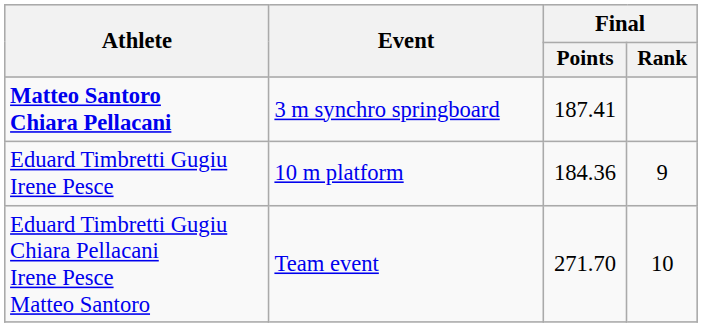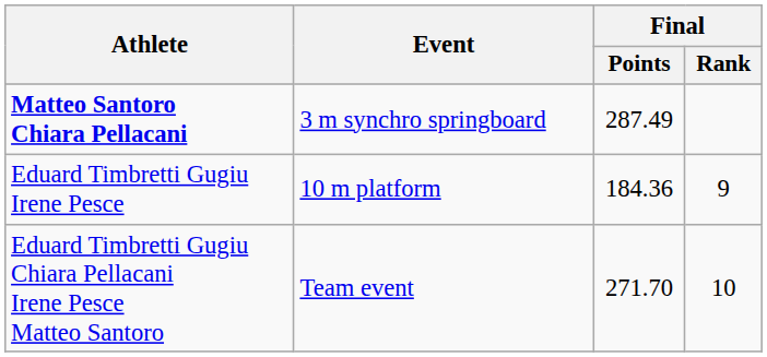Matteo Santoro Chiara Pellacani | Final / Points: 187.41 -> 287.49
